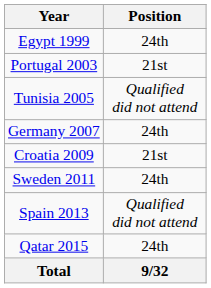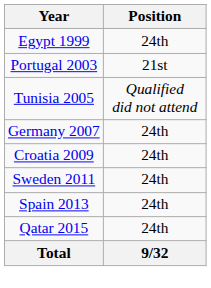Croatia 2009 | Position: 21st -> 24th
Spain 2013 | Position: Qualified did not attend -> 24th
